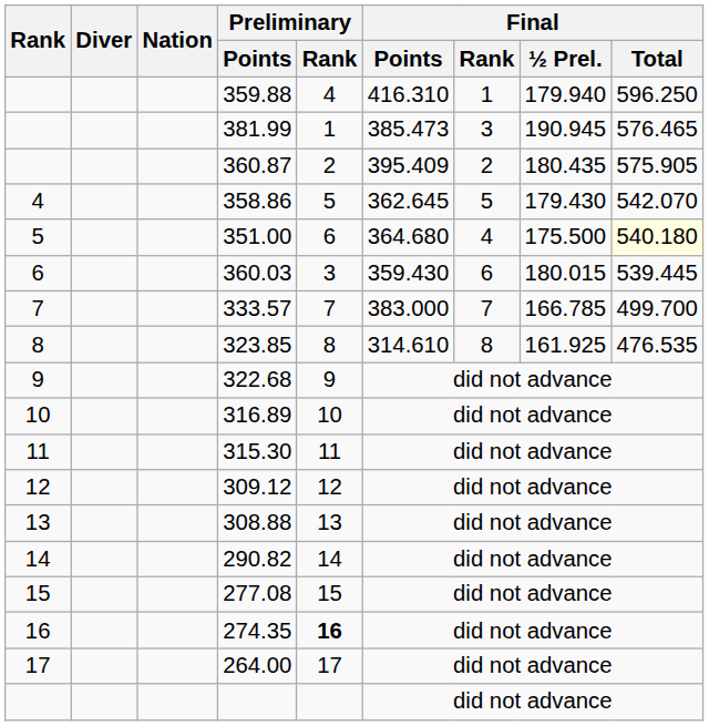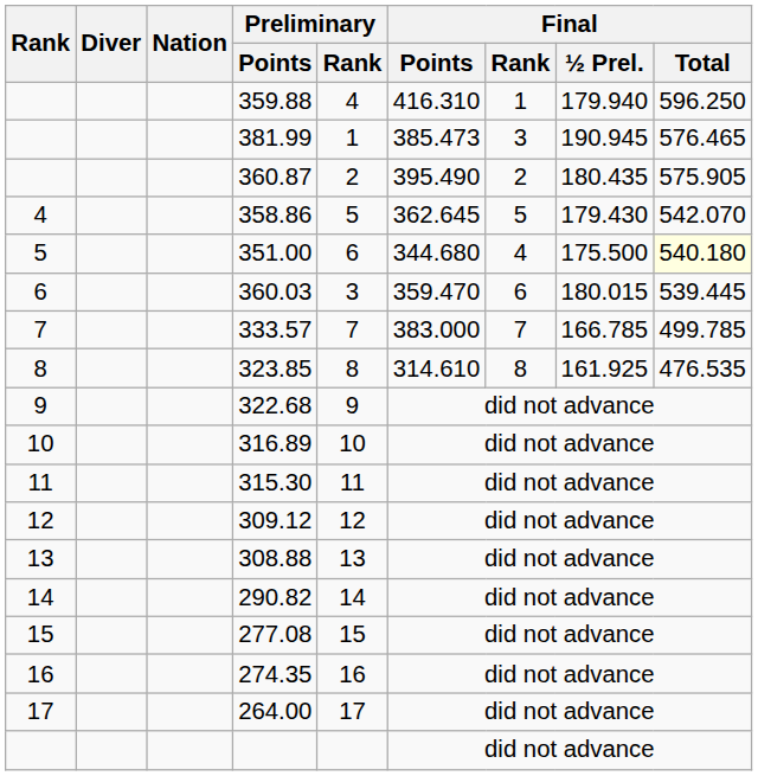360.87 | Final / Points: 395.409 -> 395.490
351.00 | Final / Points: 364.680 -> 344.680
360.03 | Final / Points: 359.430 -> 359.470
333.57 | Final / Total: 499.700 -> 499.785
274.35 | Preliminary / Rank: bold -> normal
